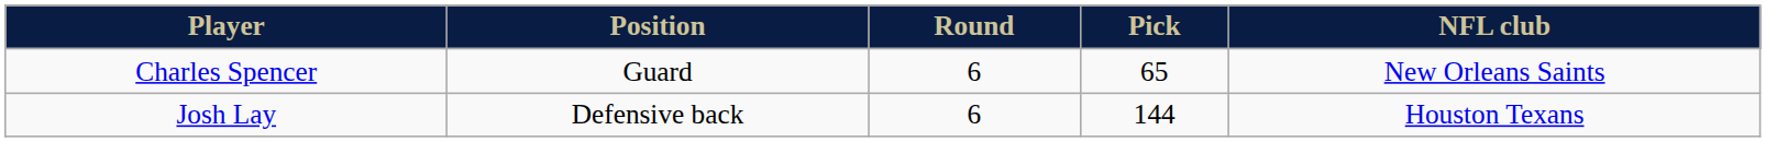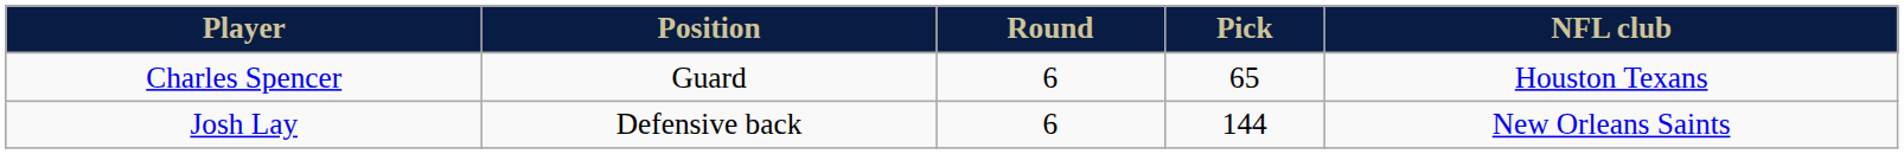Charles Spencer | NFL club: New Orleans Saints -> Houston Texans
Josh Lay | NFL club: Houston Texans -> New Orleans Saints
